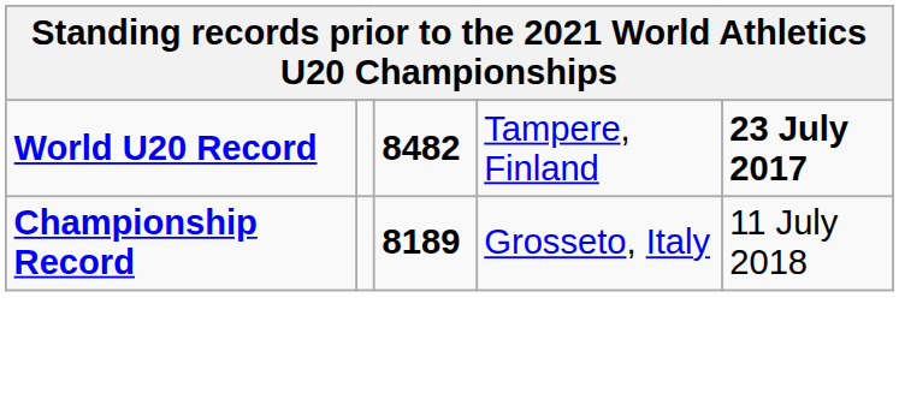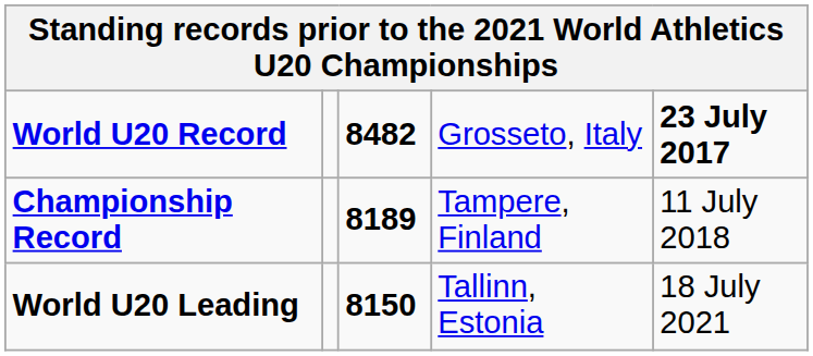World U20 Record | column 4: Tampere, Finland -> Grosseto, Italy
Championship Record | column 4: Grosseto, Italy -> Tampere, Finland
+ row: World U20 Leading | 8150 | Tallinn, Estonia | 18 July 2021
